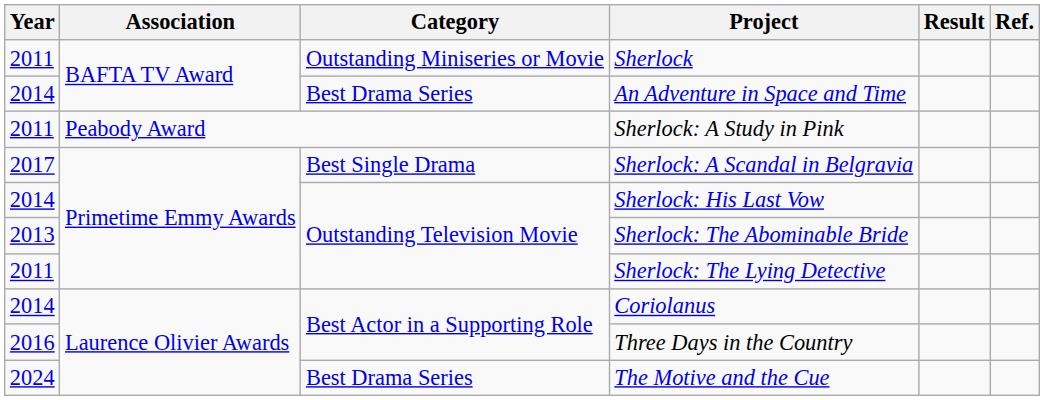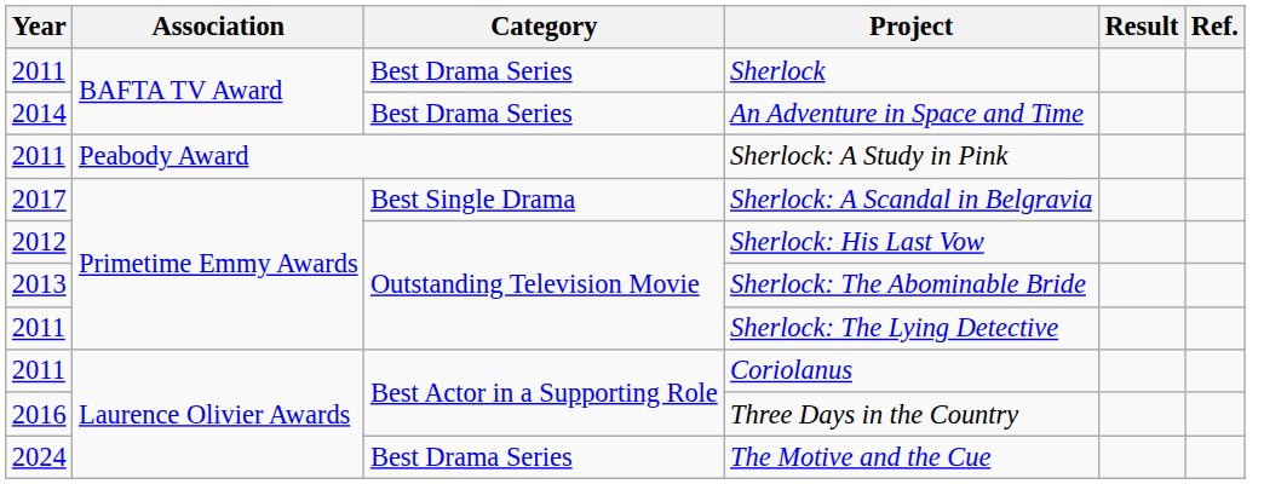Sherlock | Category: Outstanding Miniseries or Movie -> Best Drama Series
Sherlock: His Last Vow | Year: 2014 -> 2012
Coriolanus | Year: 2014 -> 2011
